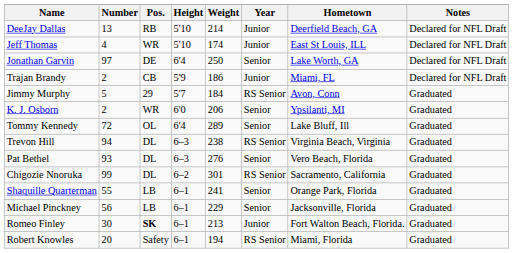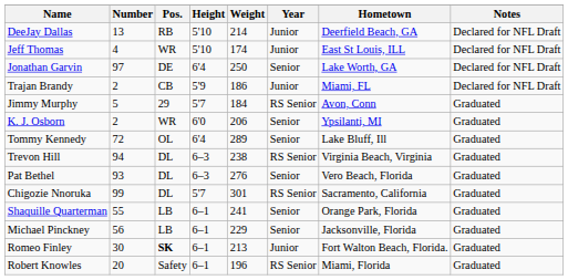Chigozie Nnoruka | Height: 6–2 -> 5'7
Robert Knowles | Weight: 194 -> 196
